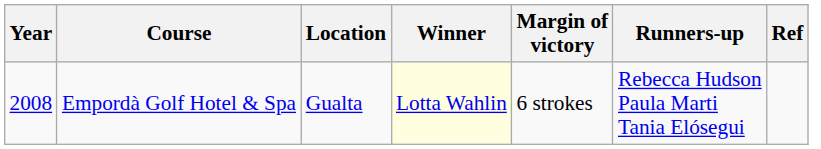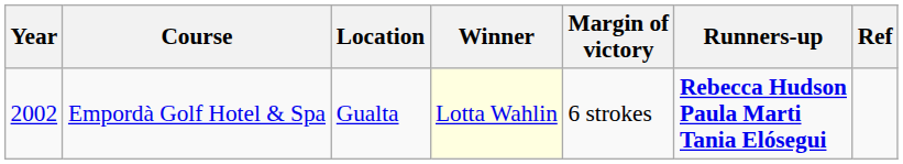Empordà Golf Hotel & Spa | Year: 2008 -> 2002
Empordà Golf Hotel & Spa | Runners-up: normal -> bold
